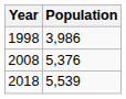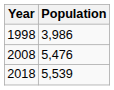2008 | Population: 5,376 -> 5,476
